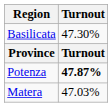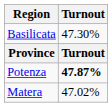Matera | Turnout: 47.03% -> 47.02%
